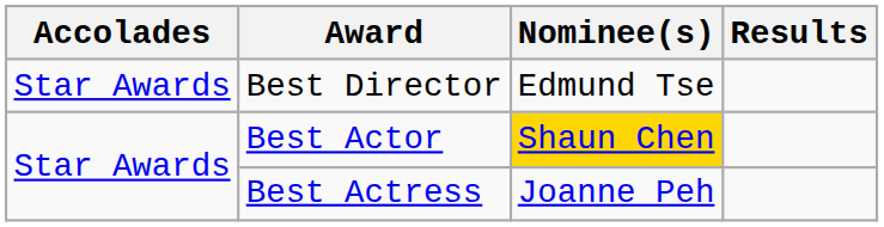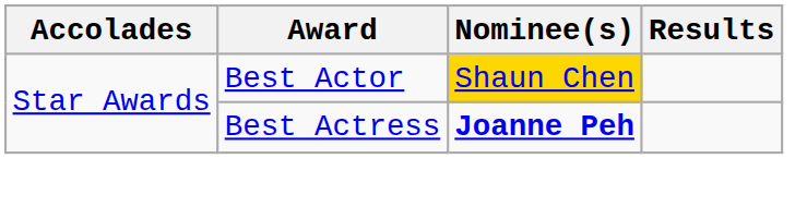- row: Star Awards | Best Director | Edmund Tse
Best Actress | Nominee(s): normal -> bold
